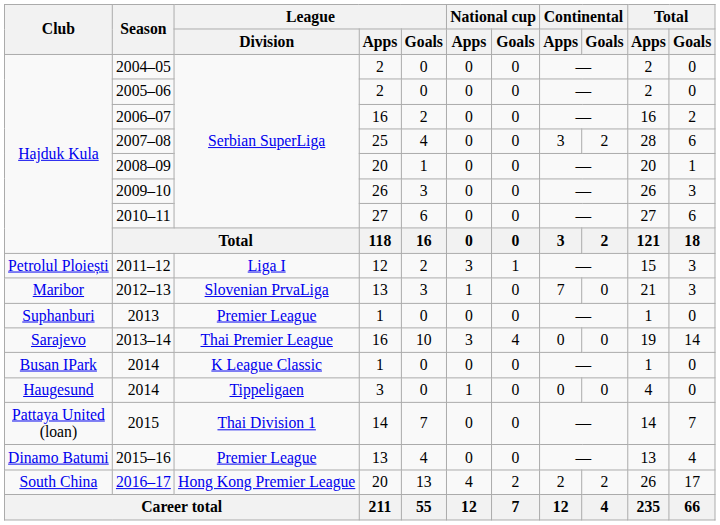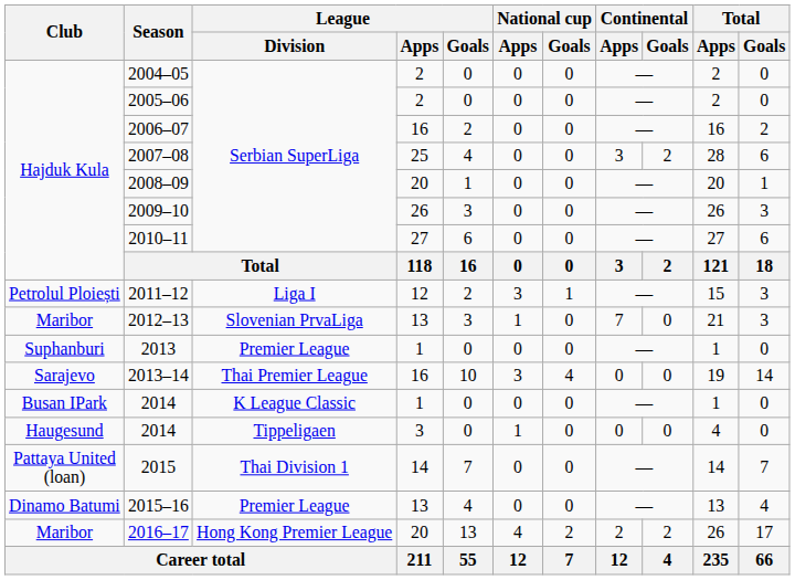2016–17 | Club: South China -> Maribor
